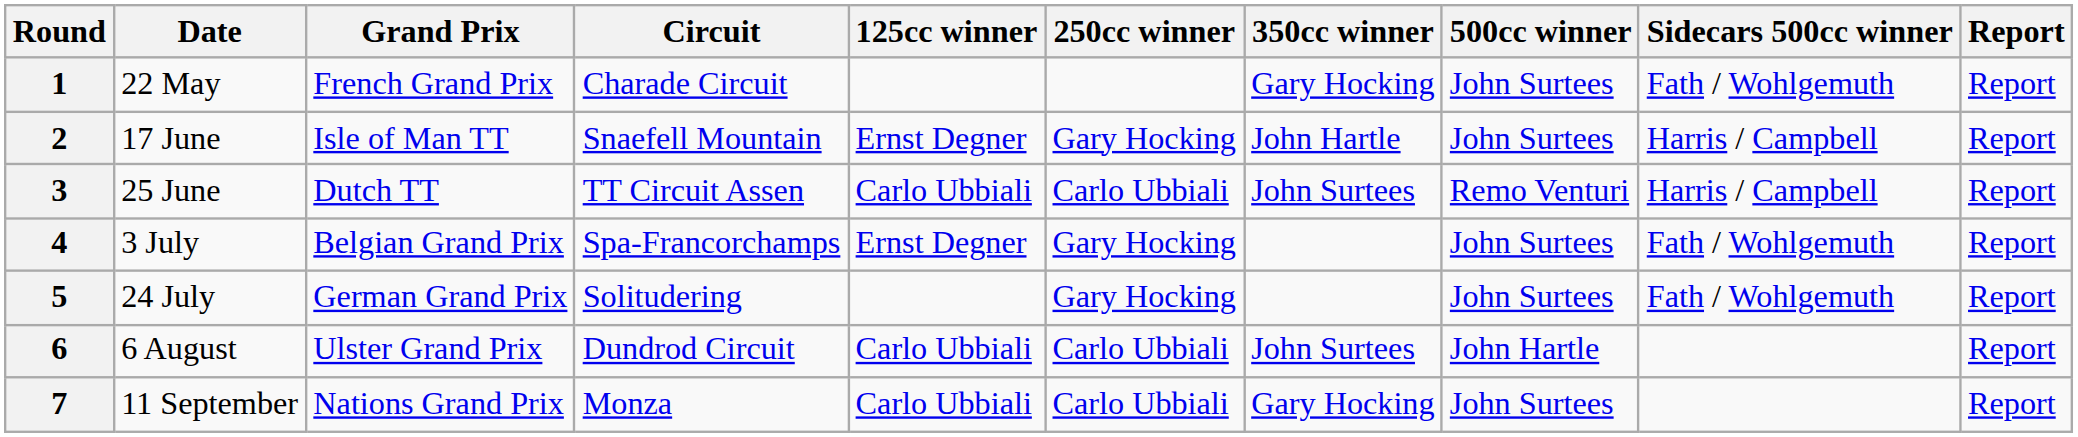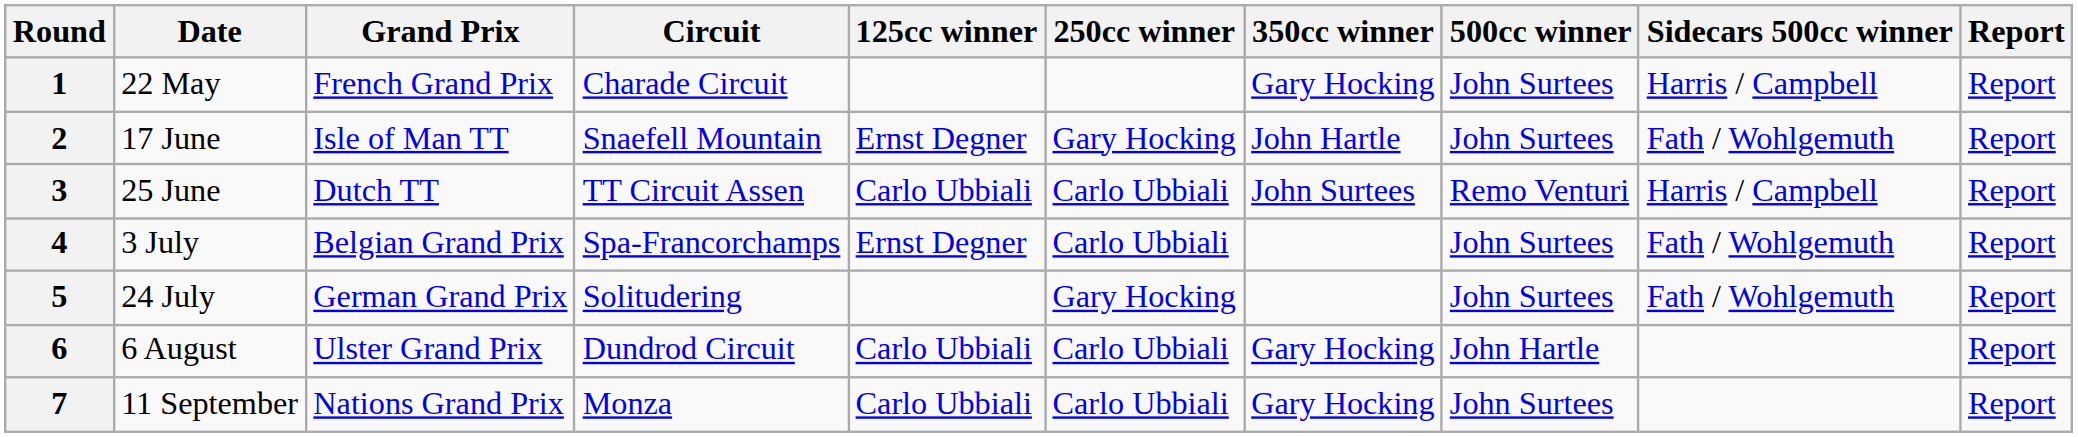1 | Sidecars 500cc winner: Fath / Wohlgemuth -> Harris / Campbell
2 | Sidecars 500cc winner: Harris / Campbell -> Fath / Wohlgemuth
4 | 250cc winner: Gary Hocking -> Carlo Ubbiali
6 | 350cc winner: John Surtees -> Gary Hocking
